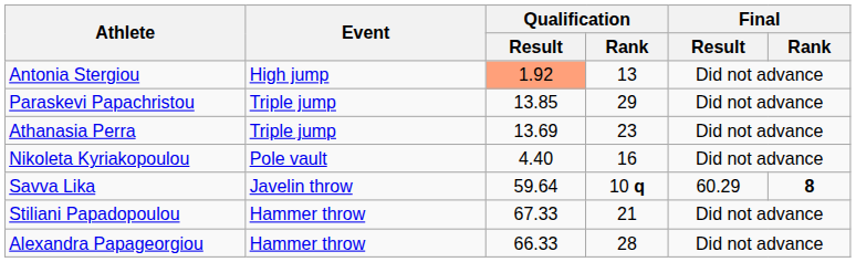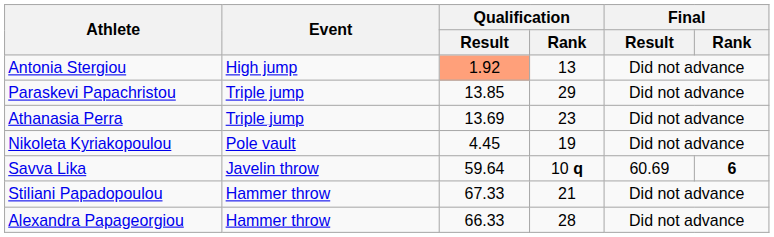Nikoleta Kyriakopoulou | Qualification / Result: 4.40 -> 4.45
Nikoleta Kyriakopoulou | Qualification / Rank: 16 -> 19
Savva Lika | Final / Result: 60.29 -> 60.69
Savva Lika | Final / Rank: 8 -> 6
